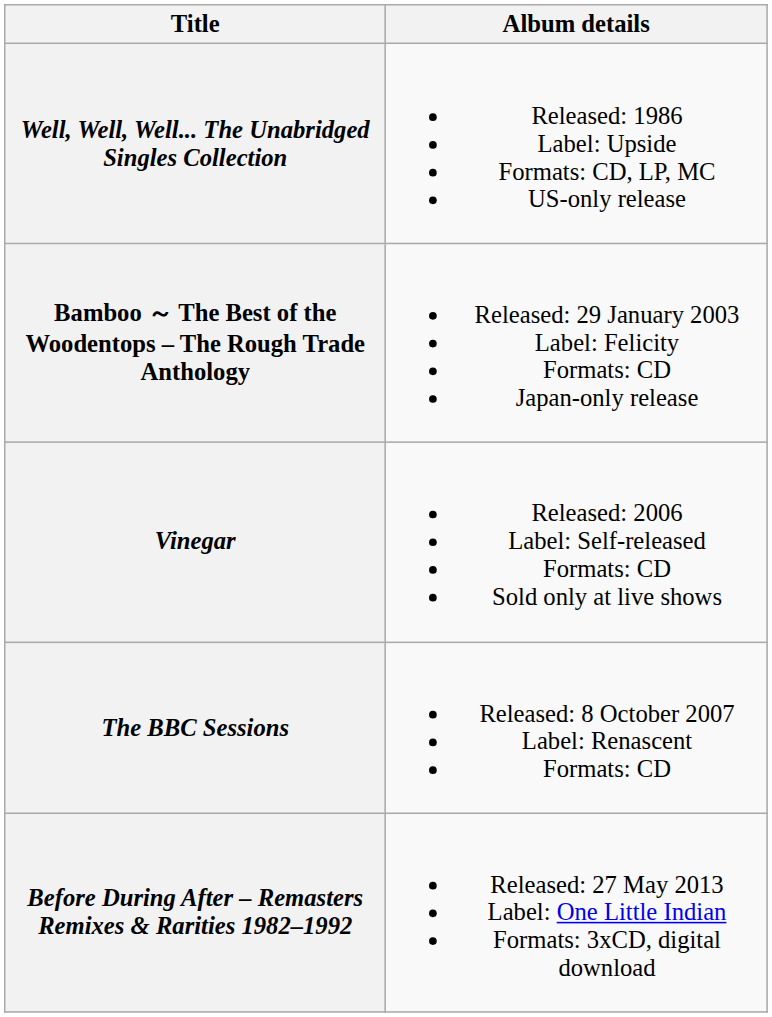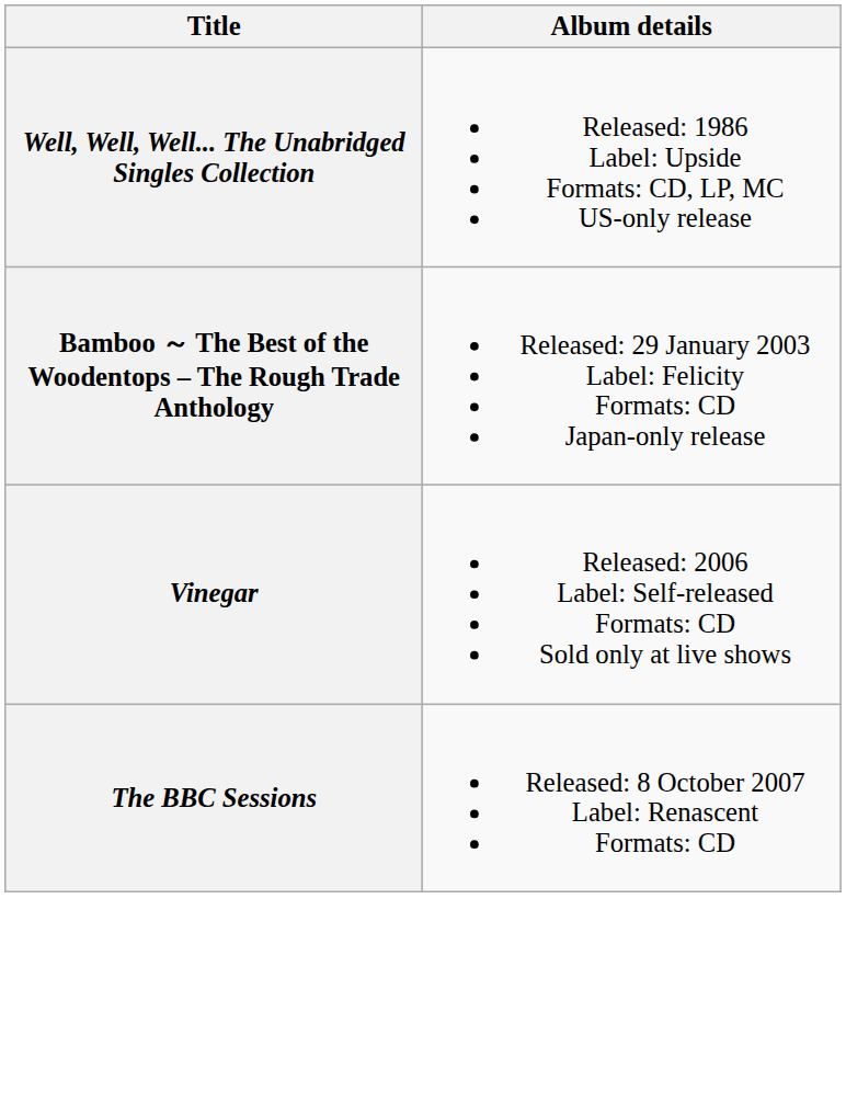- row: Before During After – Remasters Remixes & Rarities 1982–1992 | Released: 27 May 2013 Label: One Little Indian Formats: 3xCD, digital download
